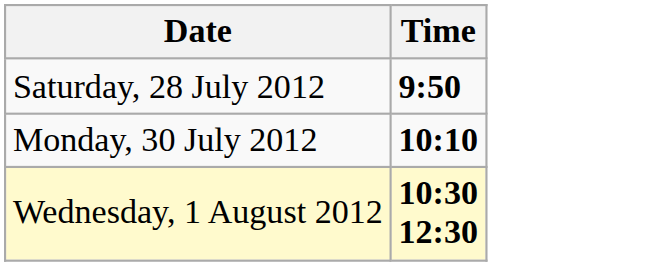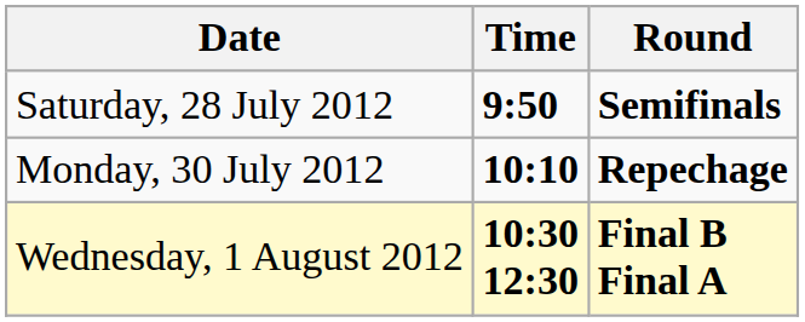+ column: Round | Semifinals | Repechage | Final B Final A
